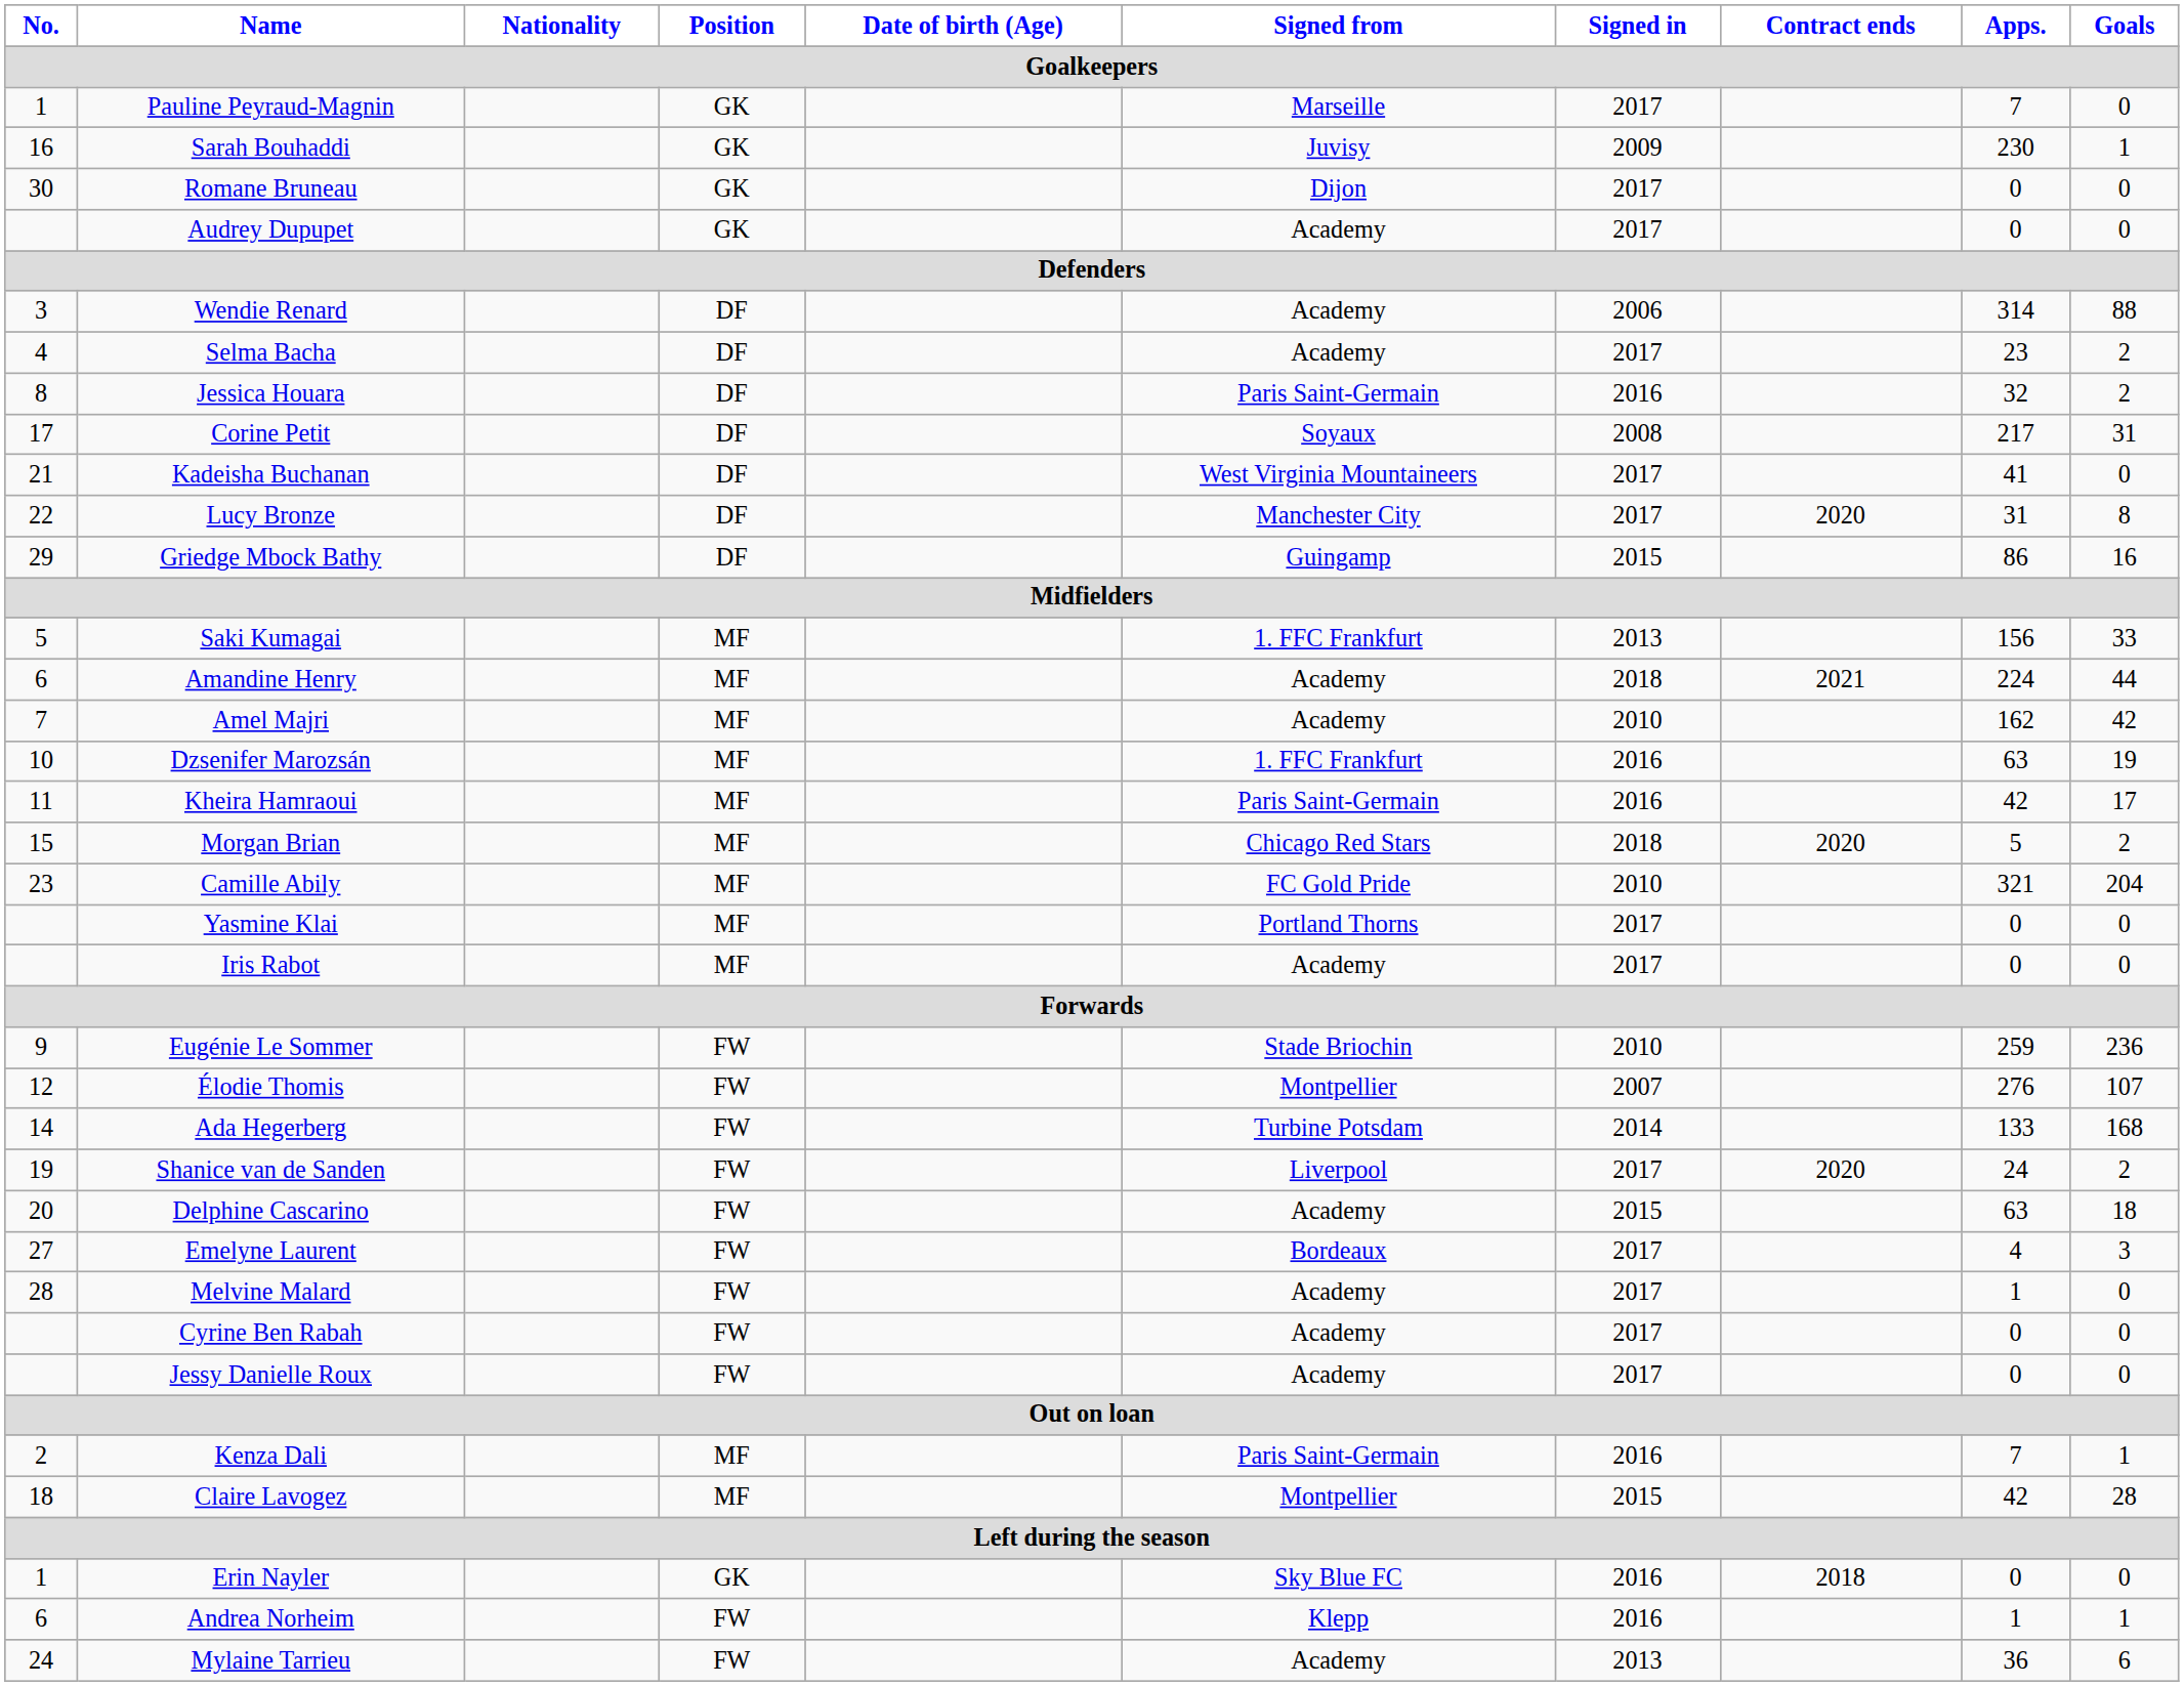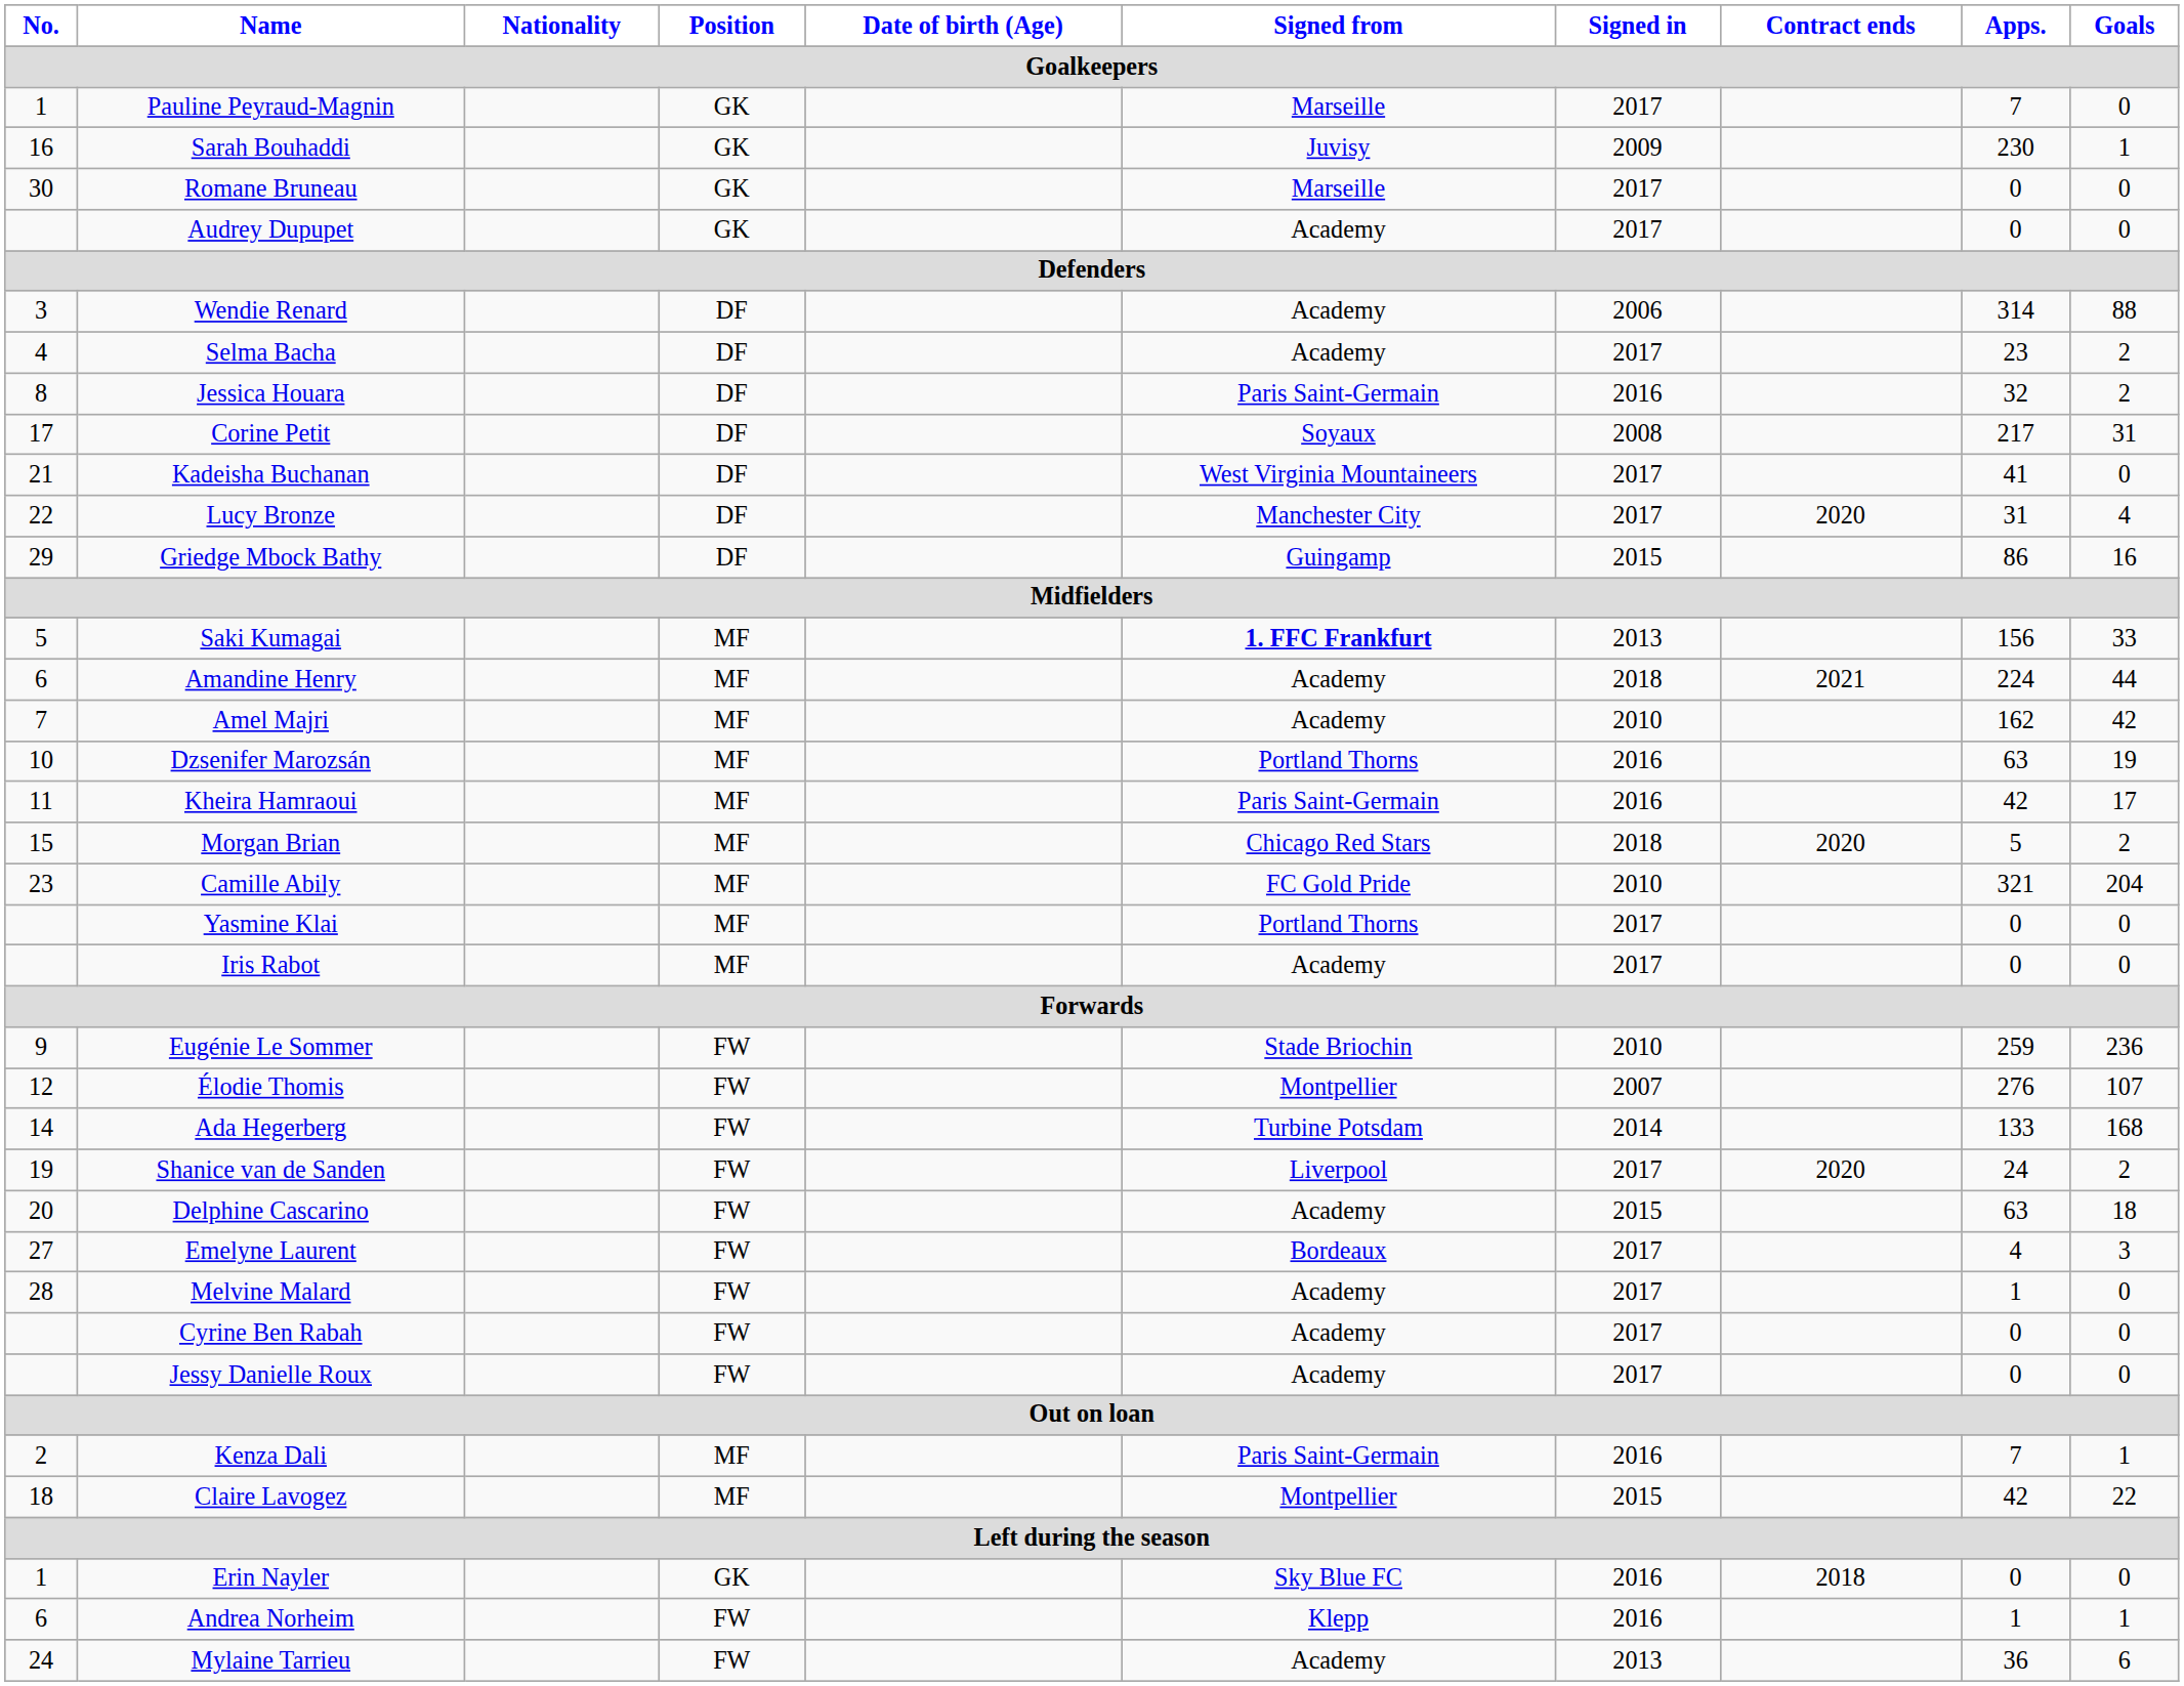Romane Bruneau | Signed from: Dijon -> Marseille
Lucy Bronze | Goals: 8 -> 4
Saki Kumagai | Signed from: normal -> bold
Dzsenifer Marozsán | Signed from: 1. FFC Frankfurt -> Portland Thorns
Claire Lavogez | Goals: 28 -> 22
